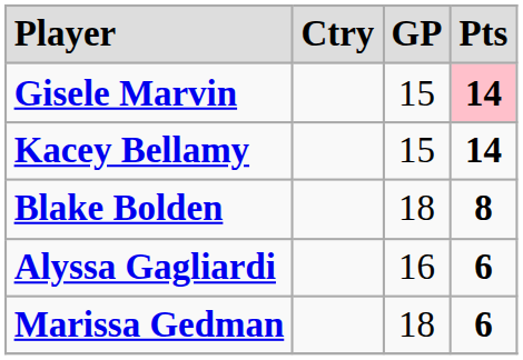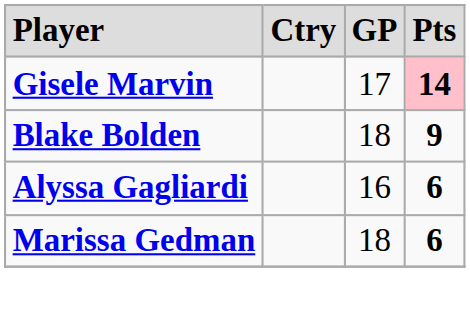Gisele Marvin | column 3: 15 -> 17
- row: Kacey Bellamy | 15 | 14
Blake Bolden | column 4: 8 -> 9
